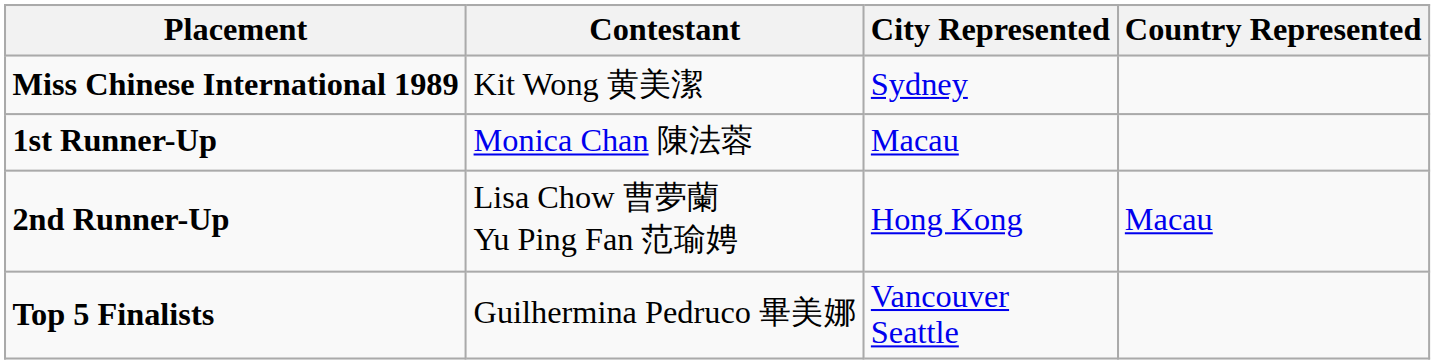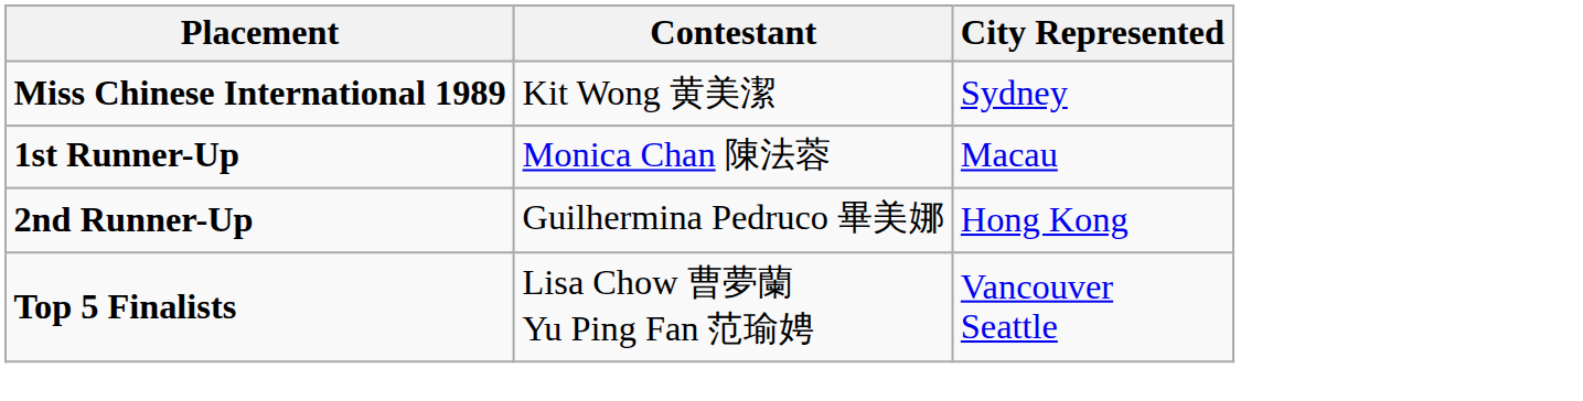- column: Country Represented | Macau
2nd Runner-Up | Contestant: Lisa Chow 曹夢蘭 Yu Ping Fan 范瑜娉 -> Guilhermina Pedruco 畢美娜
Top 5 Finalists | Contestant: Guilhermina Pedruco 畢美娜 -> Lisa Chow 曹夢蘭 Yu Ping Fan 范瑜娉
